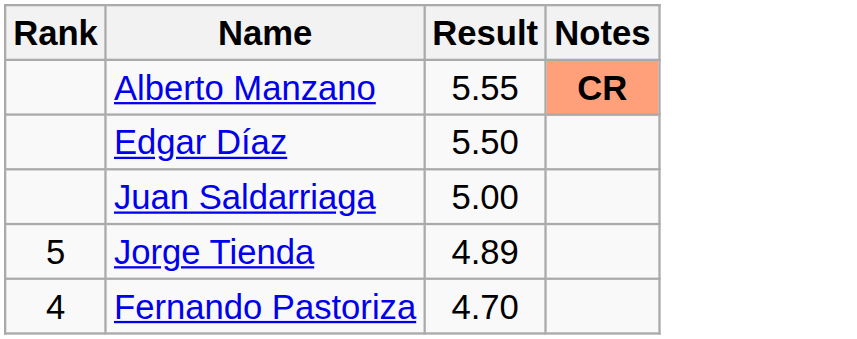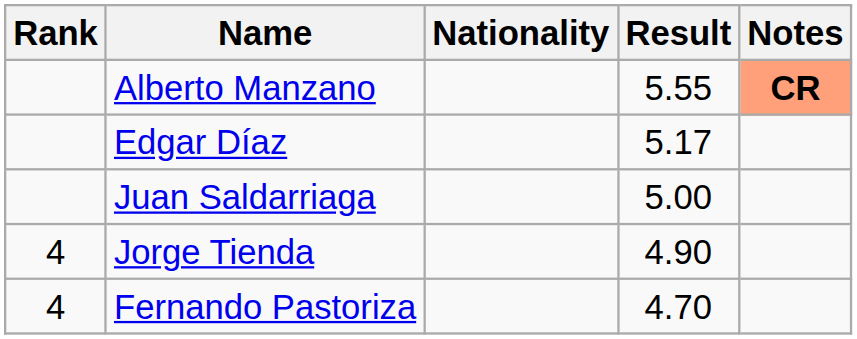+ column: Nationality
Edgar Díaz | Result: 5.50 -> 5.17
Jorge Tienda | Rank: 5 -> 4
Jorge Tienda | Result: 4.89 -> 4.90
